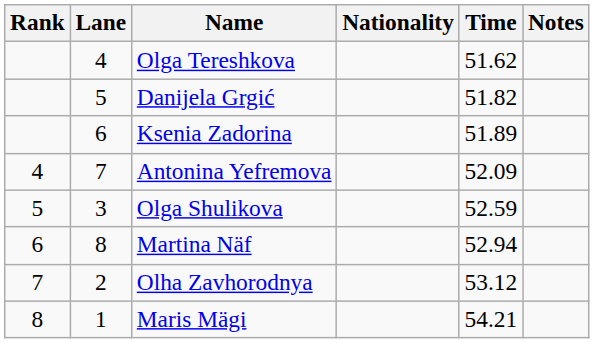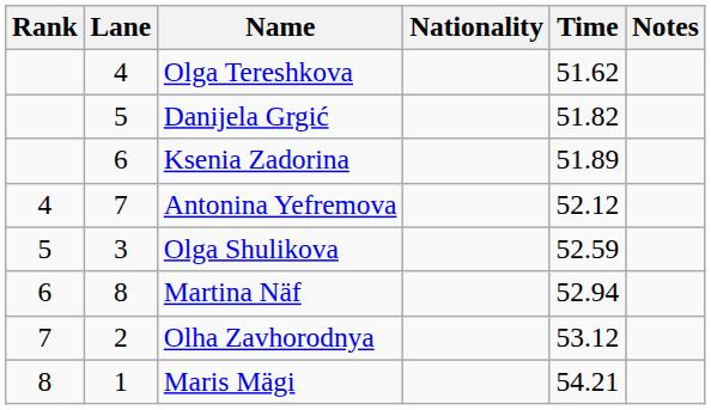Antonina Yefremova | Time: 52.09 -> 52.12
